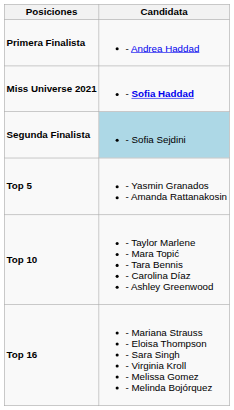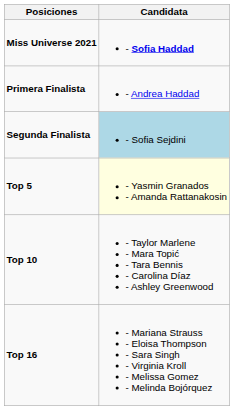rows swapped: Miss Universe 2021 <-> Primera Finalista
Top 5 | Candidata: no background -> lightyellow background
